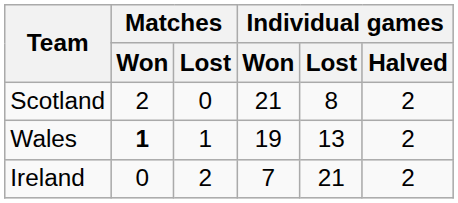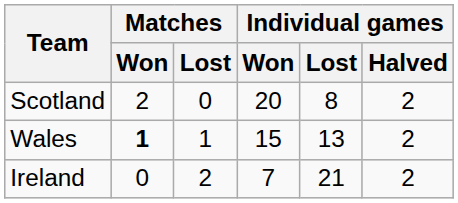Scotland | Individual games / Won: 21 -> 20
Wales | Individual games / Won: 19 -> 15
